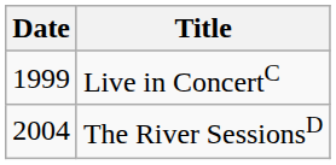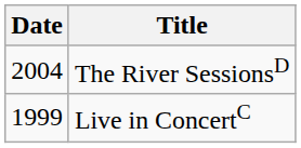rows swapped: Live in ConcertC <-> The River SessionsD
